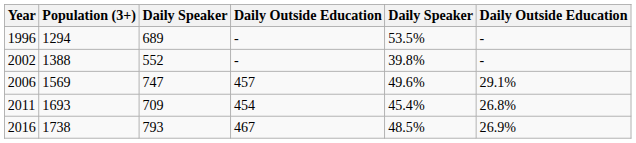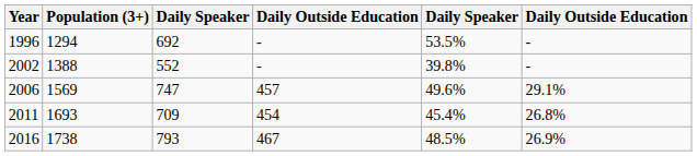1996 | column 3: 689 -> 692
